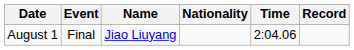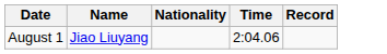- column: Event | Final
